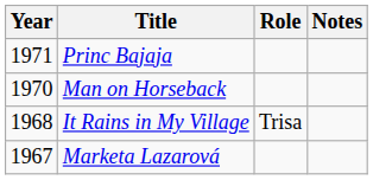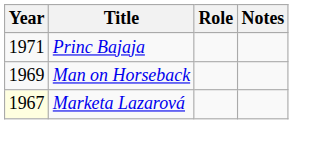Man on Horseback | Year: 1970 -> 1969
- row: 1968 | It Rains in My Village | Trisa
Marketa Lazarová | Year: no background -> lightyellow background
